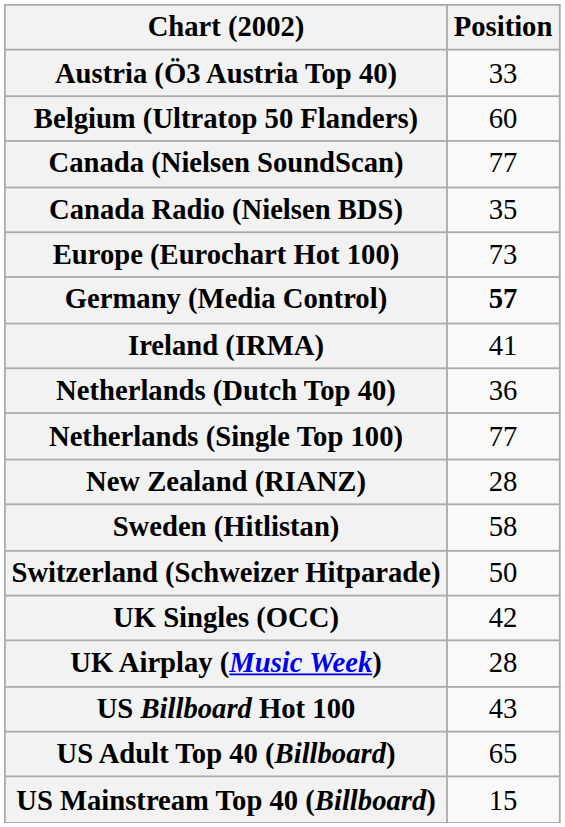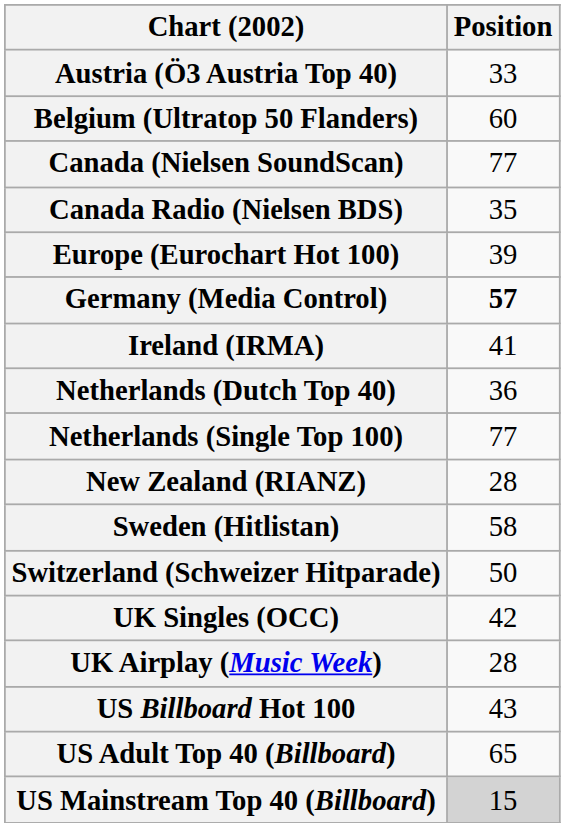Europe (Eurochart Hot 100) | Position: 73 -> 39
US Mainstream Top 40 (Billboard) | Position: no background -> lightgrey background
